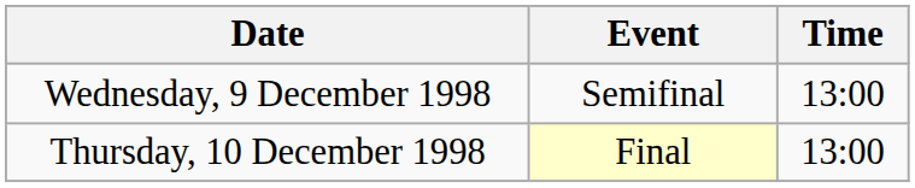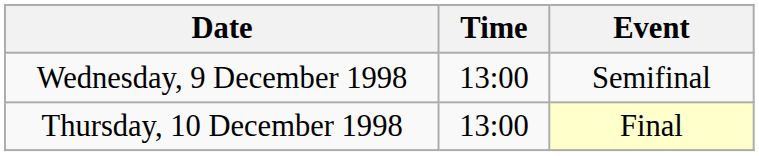columns swapped: Time <-> Event
